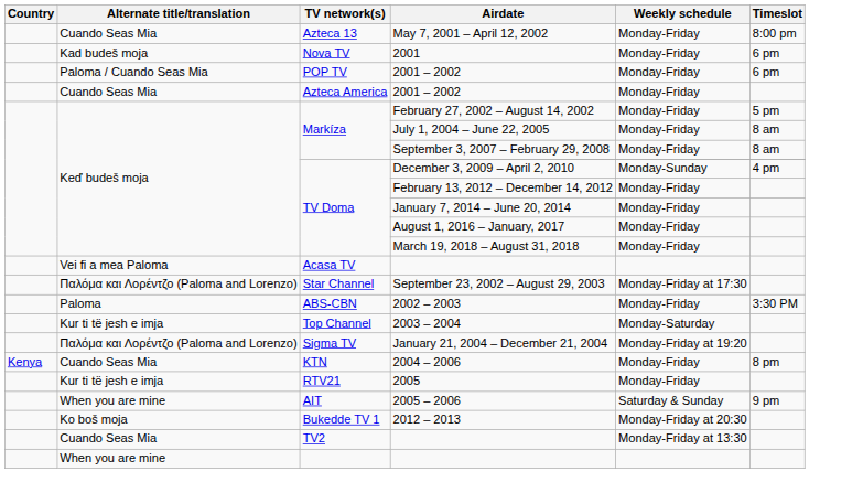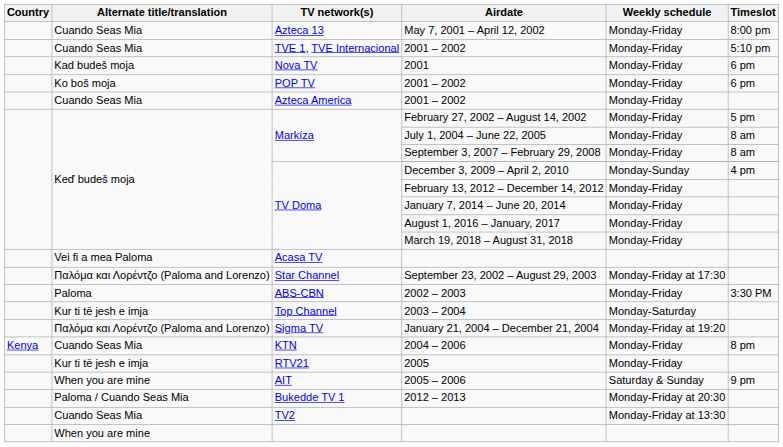+ row: Cuando Seas Mia | TVE 1, TVE Internacional | 2001 – 2002 | Monday-Friday | 5:10 pm
POP TV / 2001 – 2002 | Alternate title/translation: Paloma / Cuando Seas Mia -> Ko boš moja
2012 – 2013 | Alternate title/translation: Ko boš moja -> Paloma / Cuando Seas Mia
